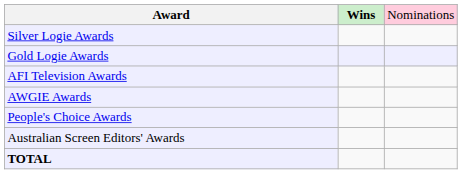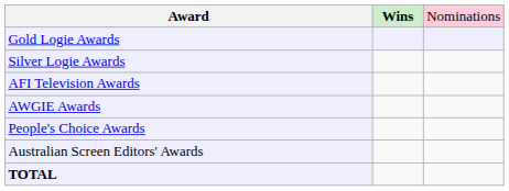rows swapped: Gold Logie Awards <-> Silver Logie Awards
